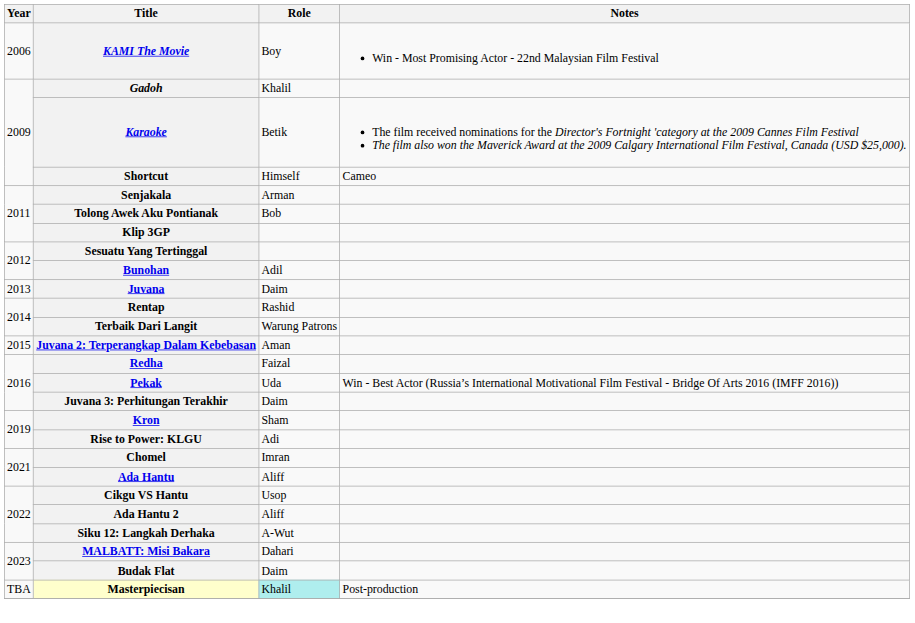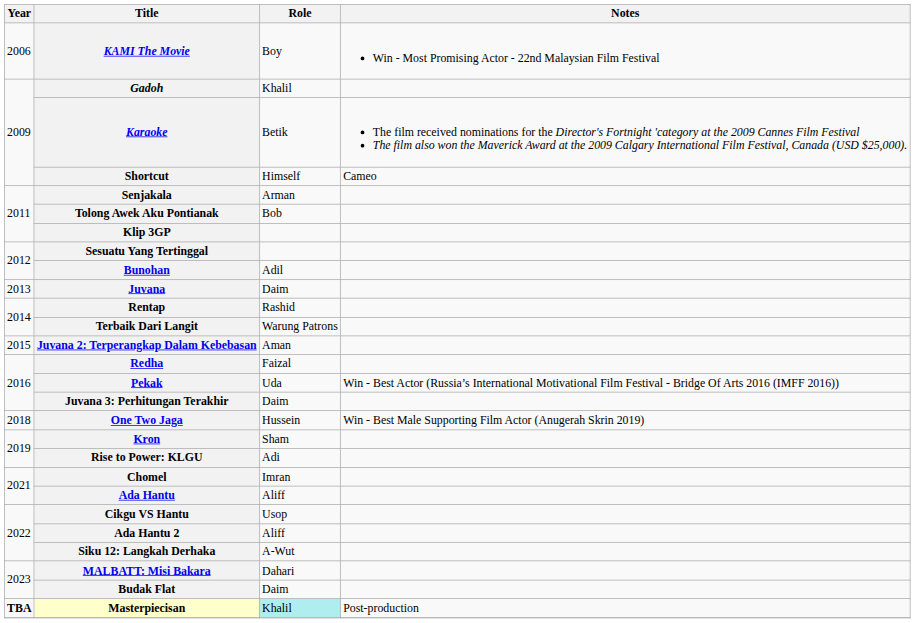+ row: 2018 | One Two Jaga | Hussein | Win - Best Male Supporting Film Actor (Anugerah Skrin 2019)
Masterpiecisan | Year: normal -> bold
